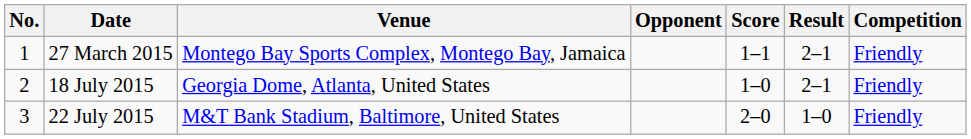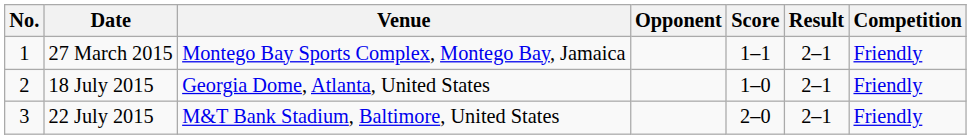22 July 2015 | Result: 1–0 -> 2–1
